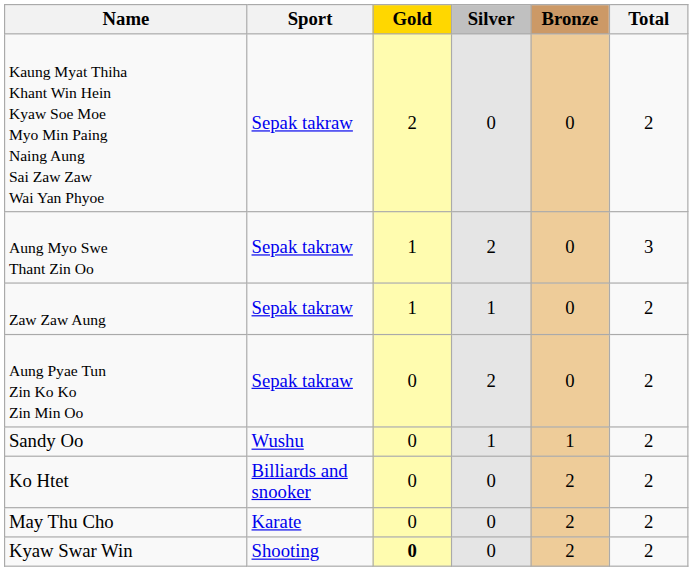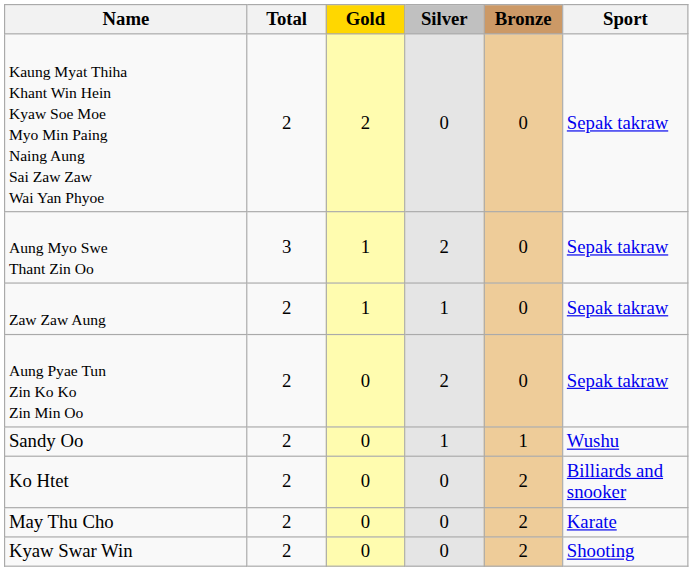columns swapped: Sport <-> Total
Kyaw Swar Win | Gold: bold -> normal
